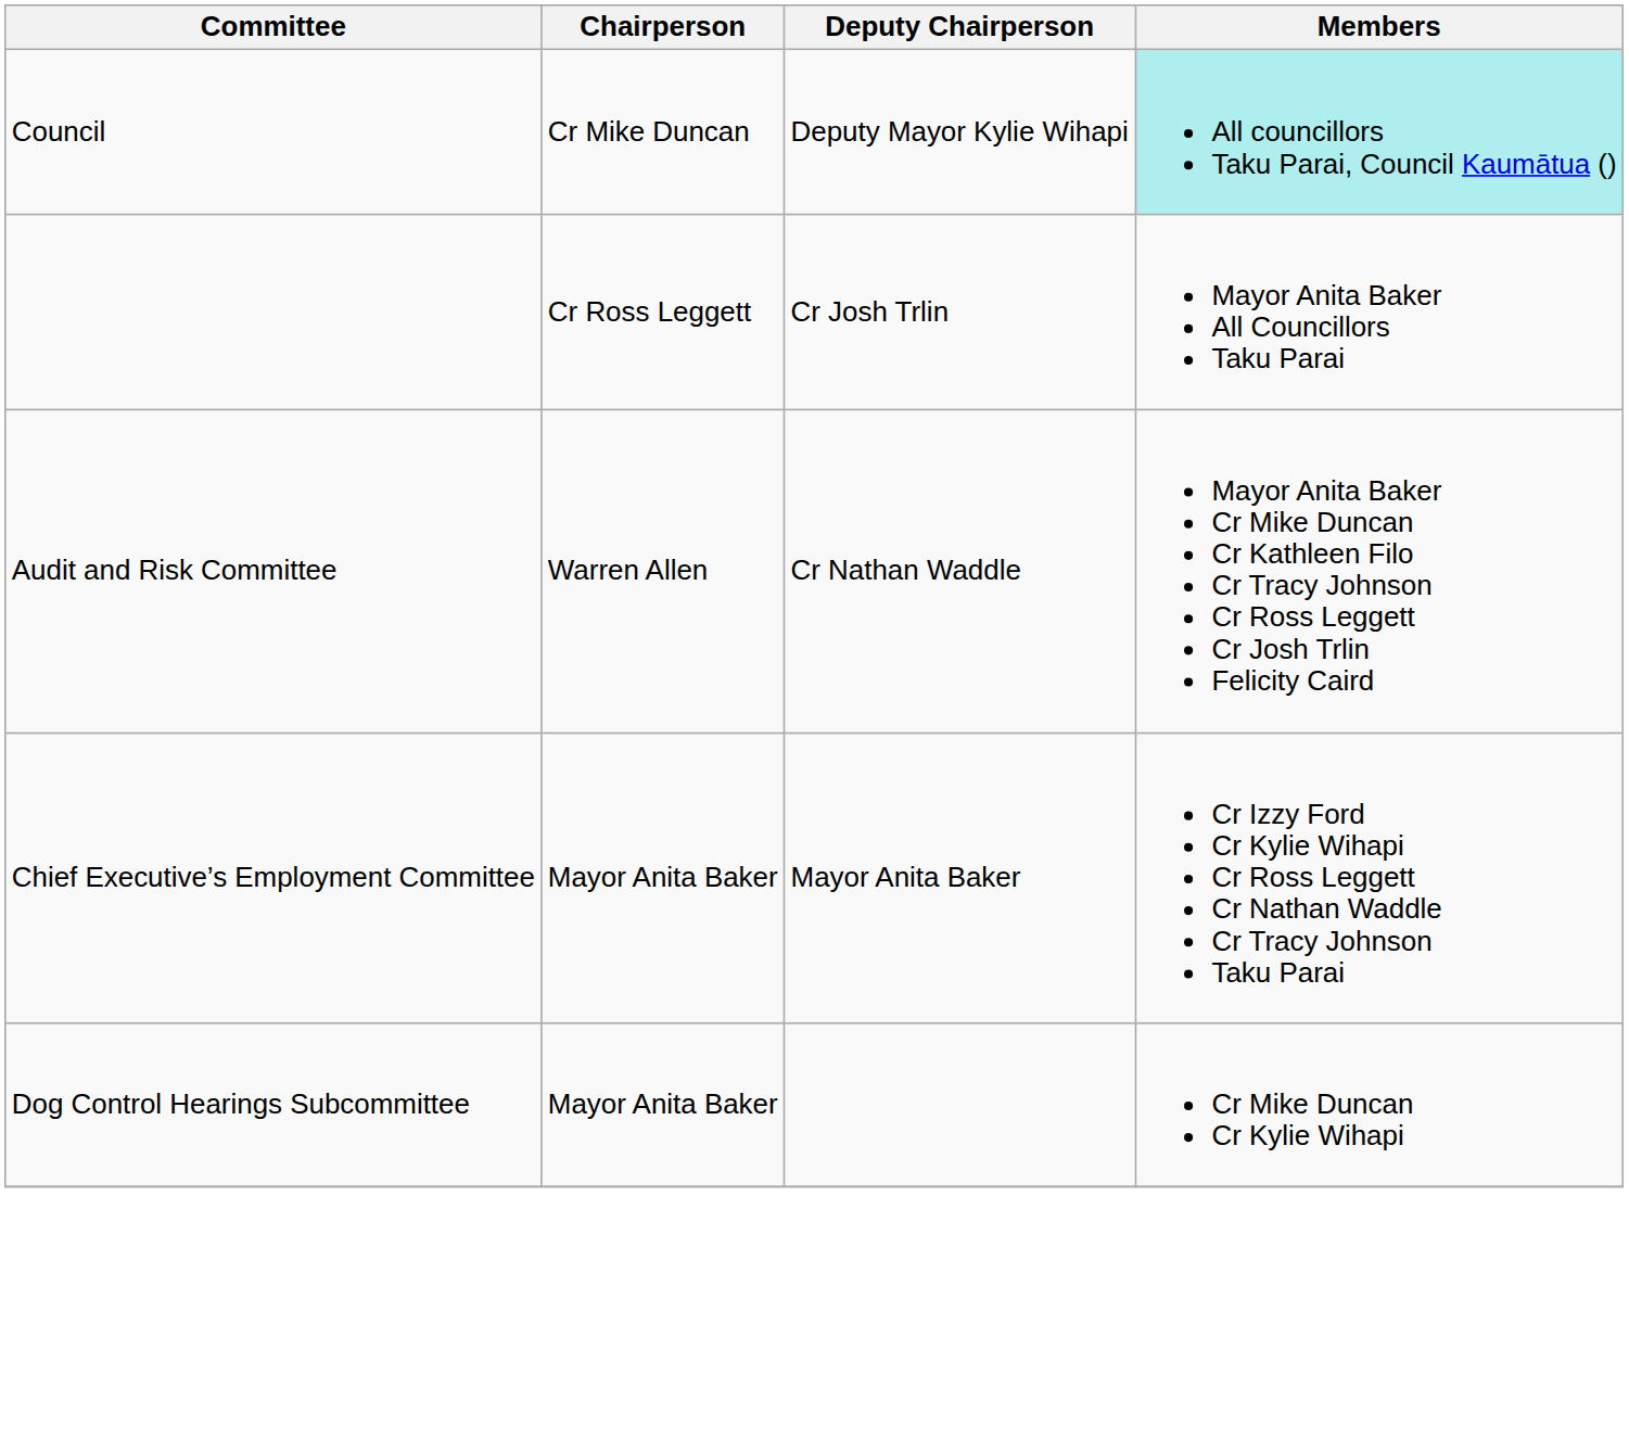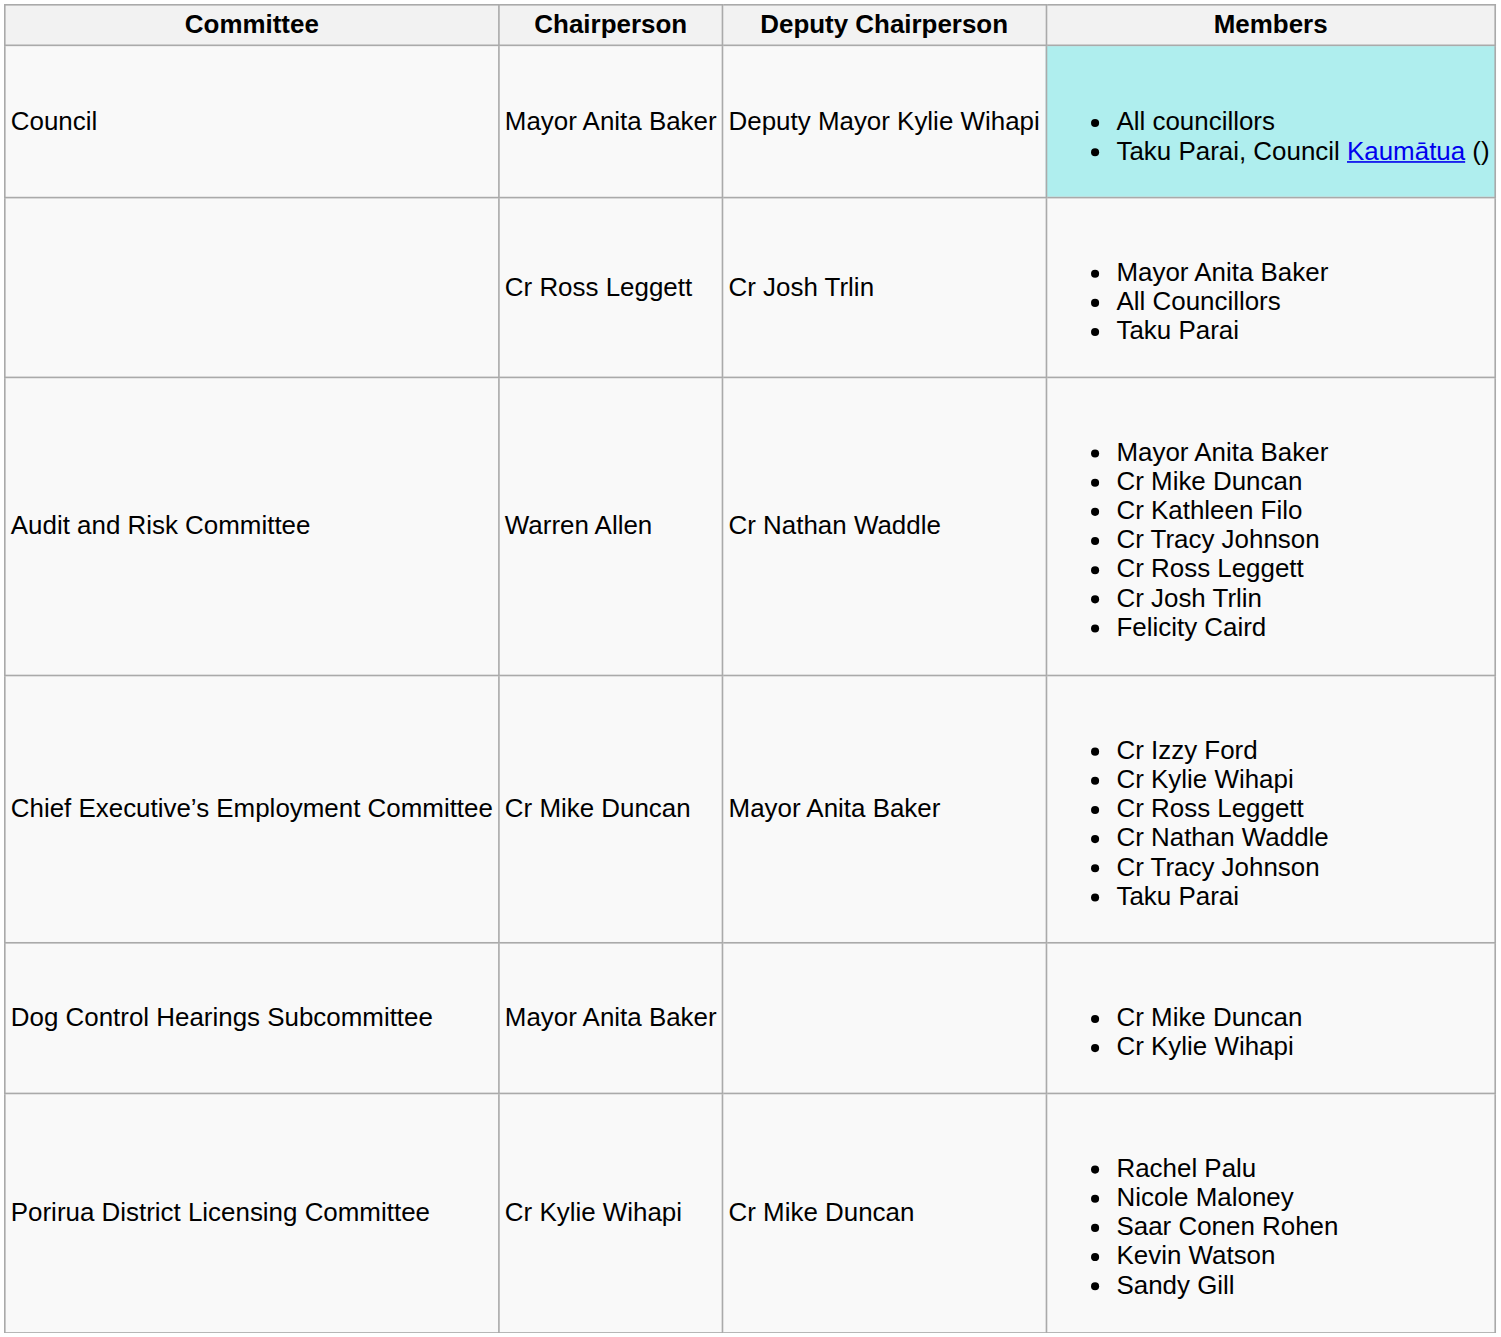Council | Chairperson: Cr Mike Duncan -> Mayor Anita Baker
Chief Executive’s Employment Committee | Chairperson: Mayor Anita Baker -> Cr Mike Duncan
+ row: Porirua District Licensing Committee | Cr Kylie Wihapi | Cr Mike Duncan | Rachel Palu Nicole Maloney Saar Conen Rohen Kevin Watson Sandy Gill
